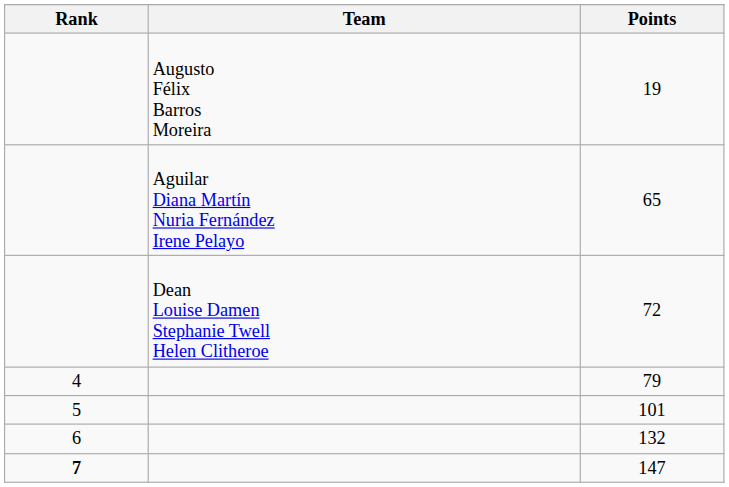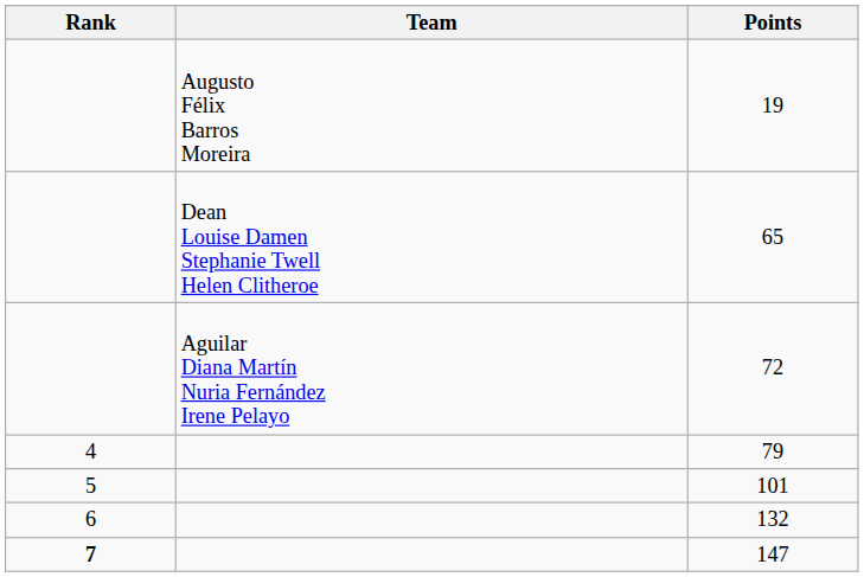65 | Team: Aguilar Diana Martín Nuria Fernández Irene Pelayo -> Dean Louise Damen Stephanie Twell Helen Clitheroe
72 | Team: Dean Louise Damen Stephanie Twell Helen Clitheroe -> Aguilar Diana Martín Nuria Fernández Irene Pelayo
